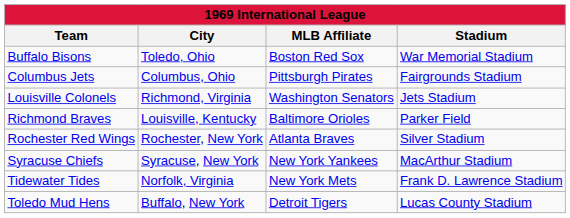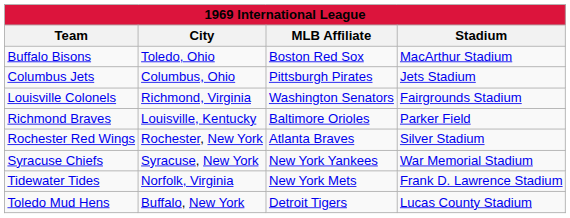Buffalo Bisons | Stadium: War Memorial Stadium -> MacArthur Stadium
Columbus Jets | Stadium: Fairgrounds Stadium -> Jets Stadium
Louisville Colonels | Stadium: Jets Stadium -> Fairgrounds Stadium
Syracuse Chiefs | Stadium: MacArthur Stadium -> War Memorial Stadium
